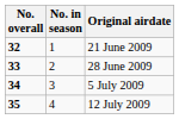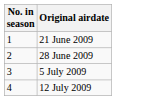- column: No. overall | 32 | 33 | 34 | 35
